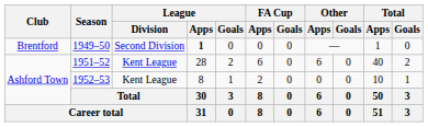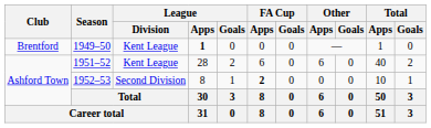1949–50 | League / Division: Second Division -> Kent League
1952–53 | League / Division: Kent League -> Second Division
1952–53 | FA Cup / Apps: normal -> bold
